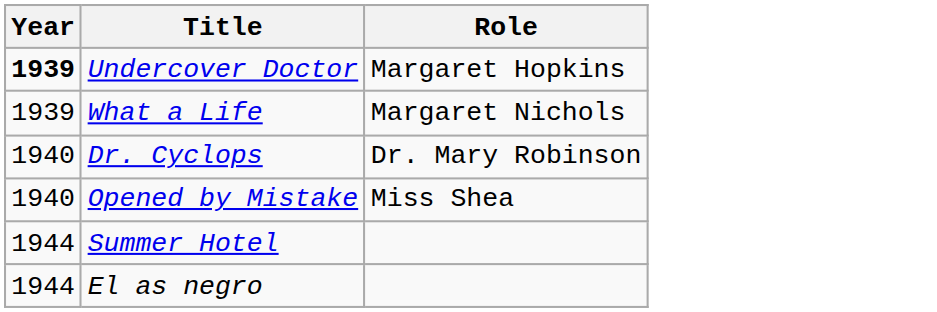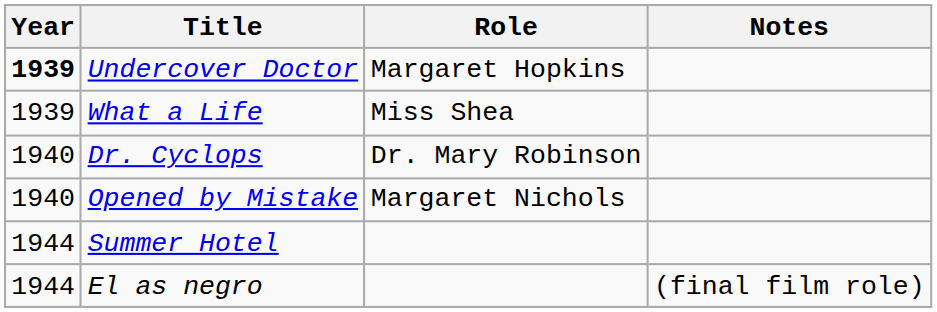+ column: Notes | (final film role)
What a Life | Role: Margaret Nichols -> Miss Shea
Opened by Mistake | Role: Miss Shea -> Margaret Nichols
